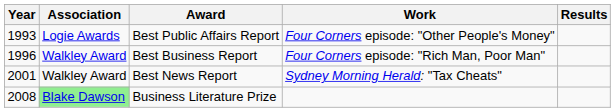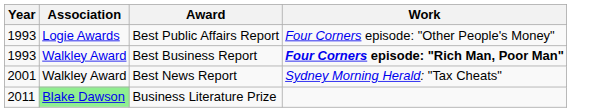- column: Results
Best Business Report | Year: 1996 -> 1993
Best Business Report | Work: normal -> bold
Business Literature Prize | Year: 2008 -> 2011
